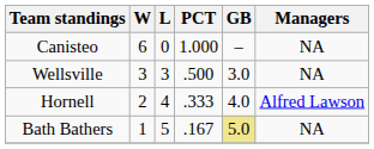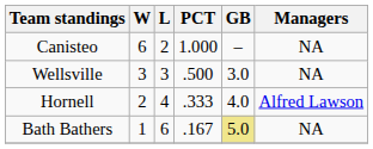Canisteo | L: 0 -> 2
Bath Bathers | L: 5 -> 6
